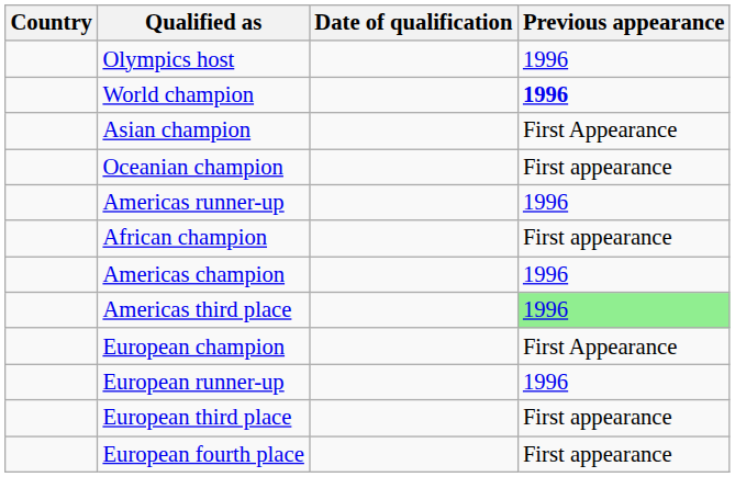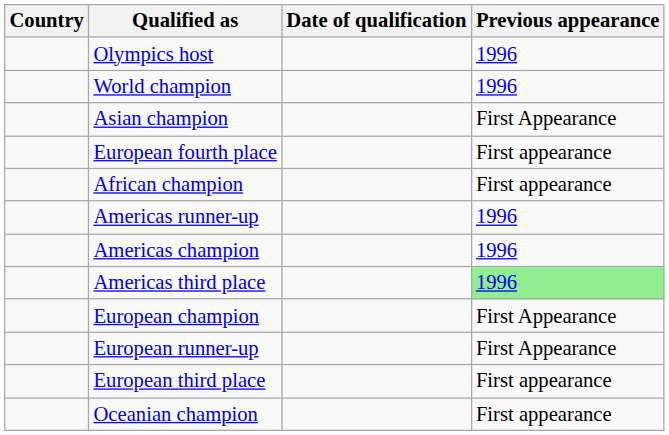World champion | Previous appearance: bold -> normal
rows swapped: Oceanian champion <-> European fourth place
rows swapped: African champion <-> Americas runner-up
European runner-up | Previous appearance: 1996 -> First Appearance
